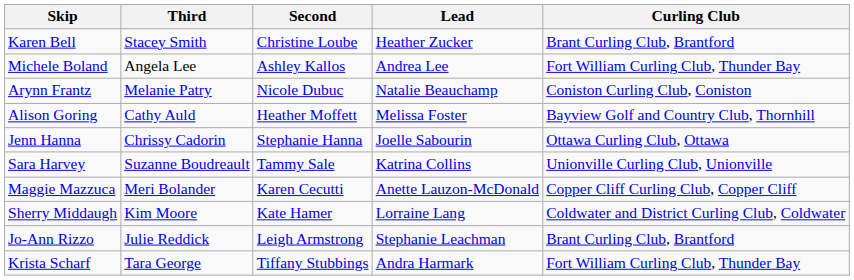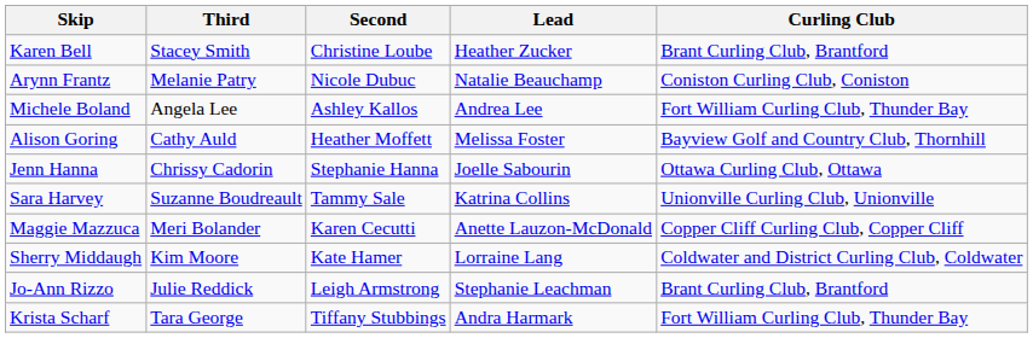rows swapped: Michele Boland <-> Arynn Frantz
